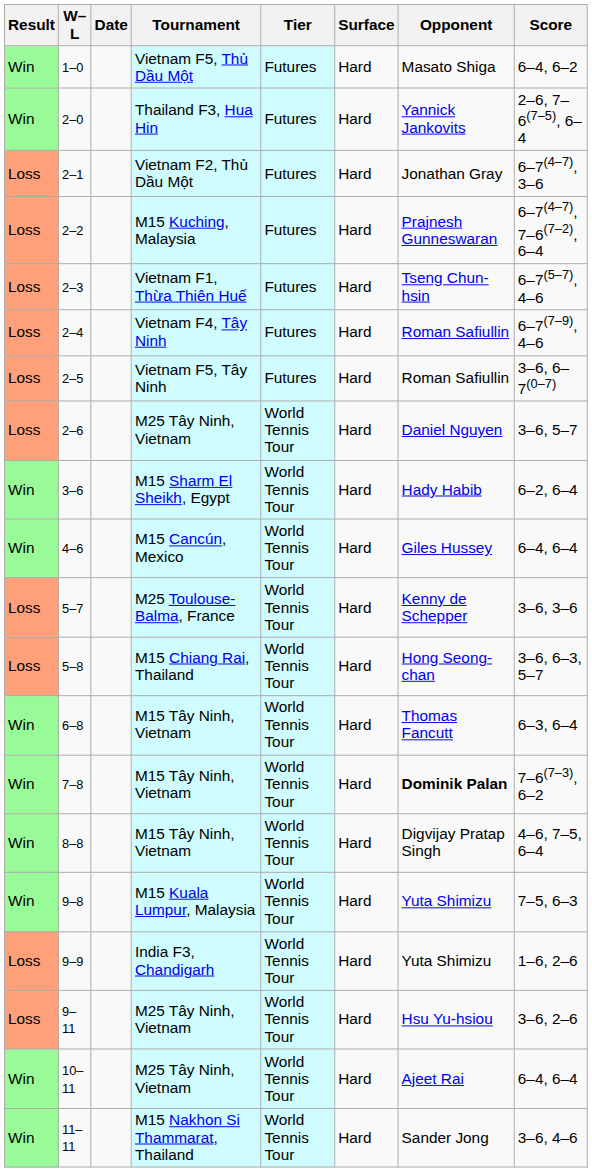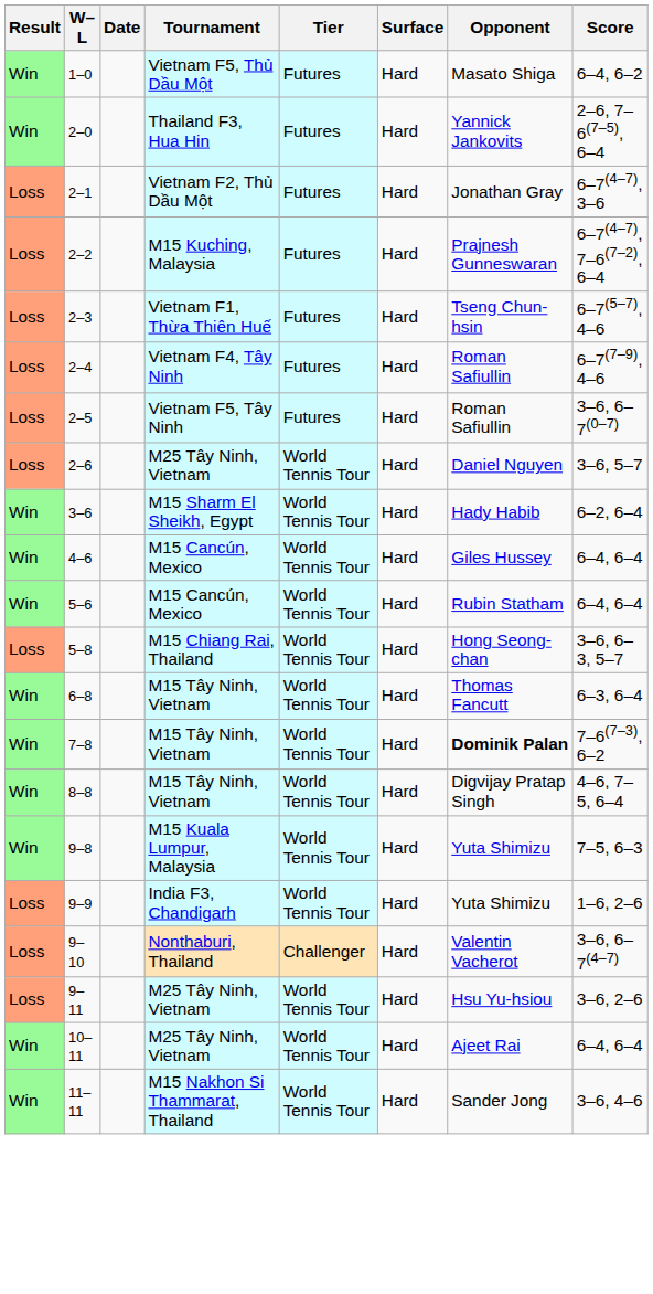+ row: Win | 5–6 | M15 Cancún, Mexico | World Tennis Tour | Hard | Rubin Statham | 6–4, 6–4
- row: Loss | 5–7 | M25 Toulouse-Balma, France | World Tennis Tour | Hard | Kenny de Schepper | 3–6, 3–6
+ row: Loss | 9–10 | Nonthaburi, Thailand | Challenger | Hard | Valentin Vacherot | 3–6, 6–7(4–7)
